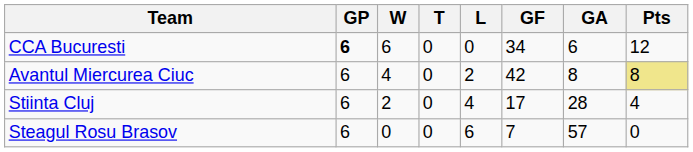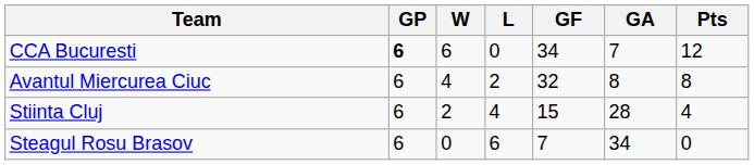- column: T | 0 | 0 | 0 | 0
CCA Bucuresti | GA: 6 -> 7
Avantul Miercurea Ciuc | GF: 42 -> 32
Avantul Miercurea Ciuc | Pts: khaki background -> no background
Stiinta Cluj | GF: 17 -> 15
Steagul Rosu Brasov | GA: 57 -> 34
